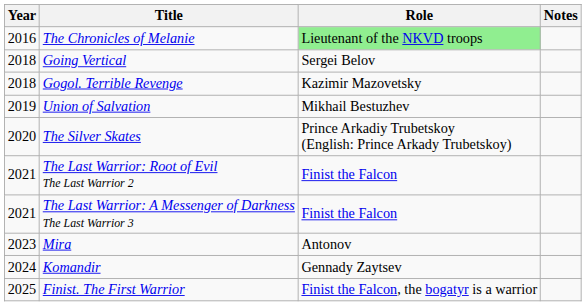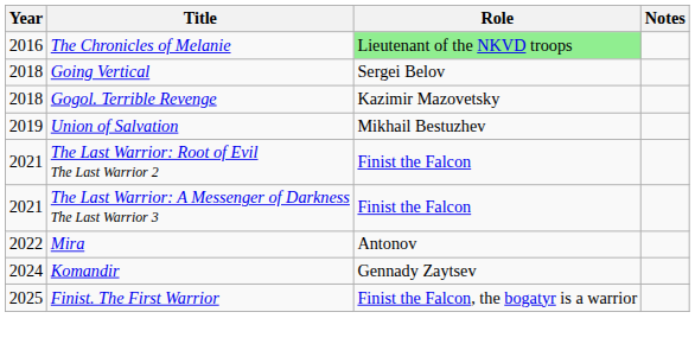- row: 2020 | The Silver Skates | Prince Arkadiy Trubetskoy (English: Prince Arkady Trubetskoy)
Mira | Year: 2023 -> 2022
